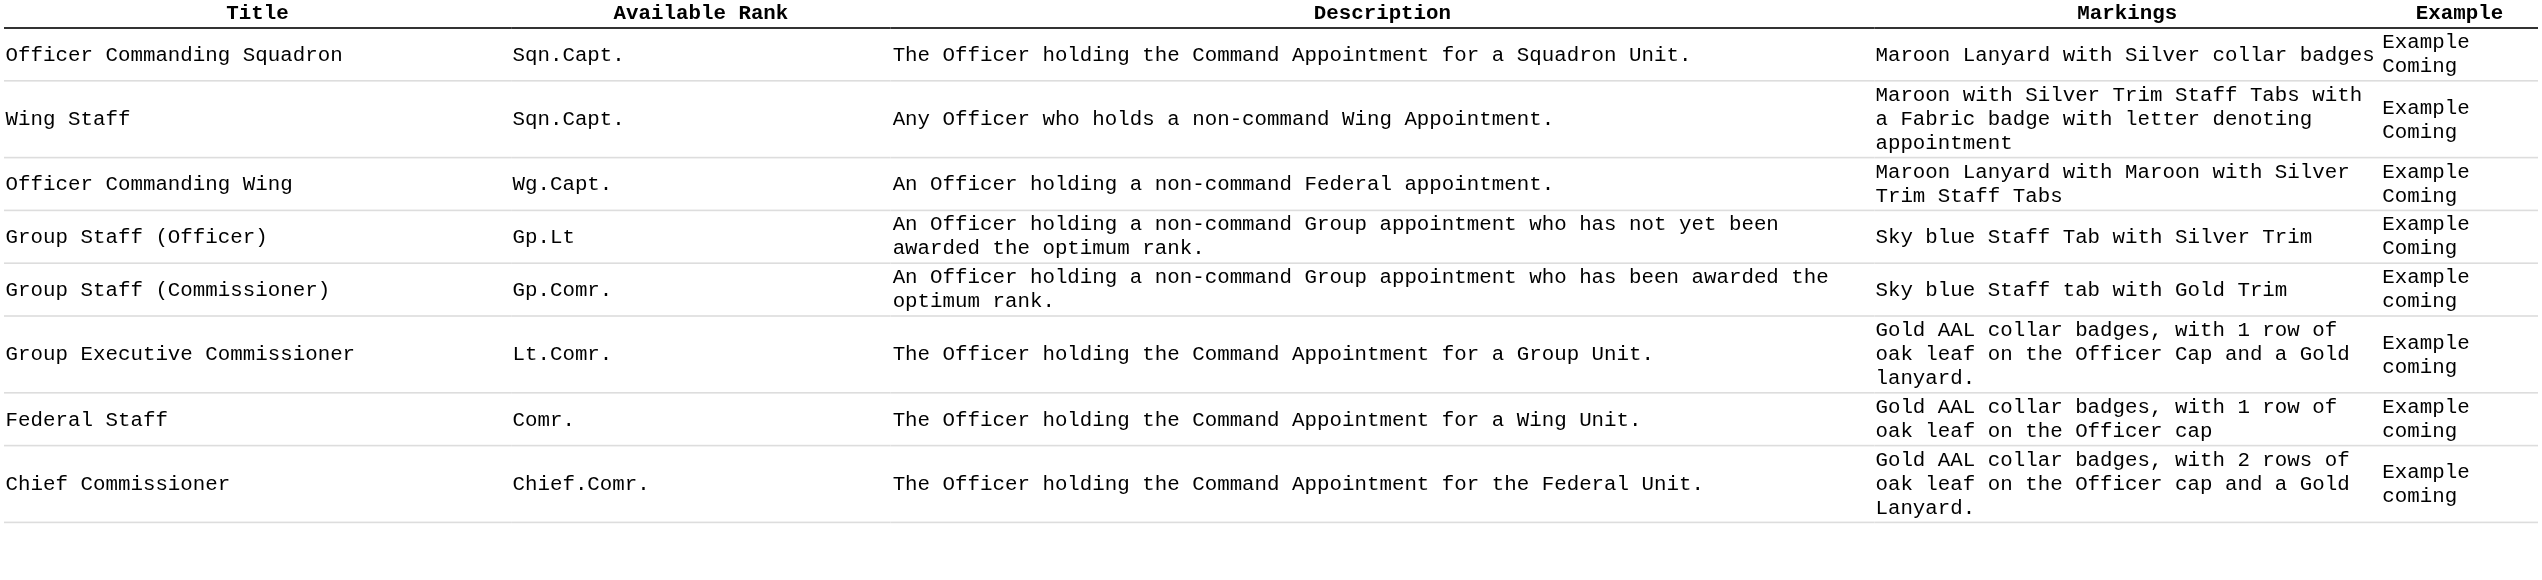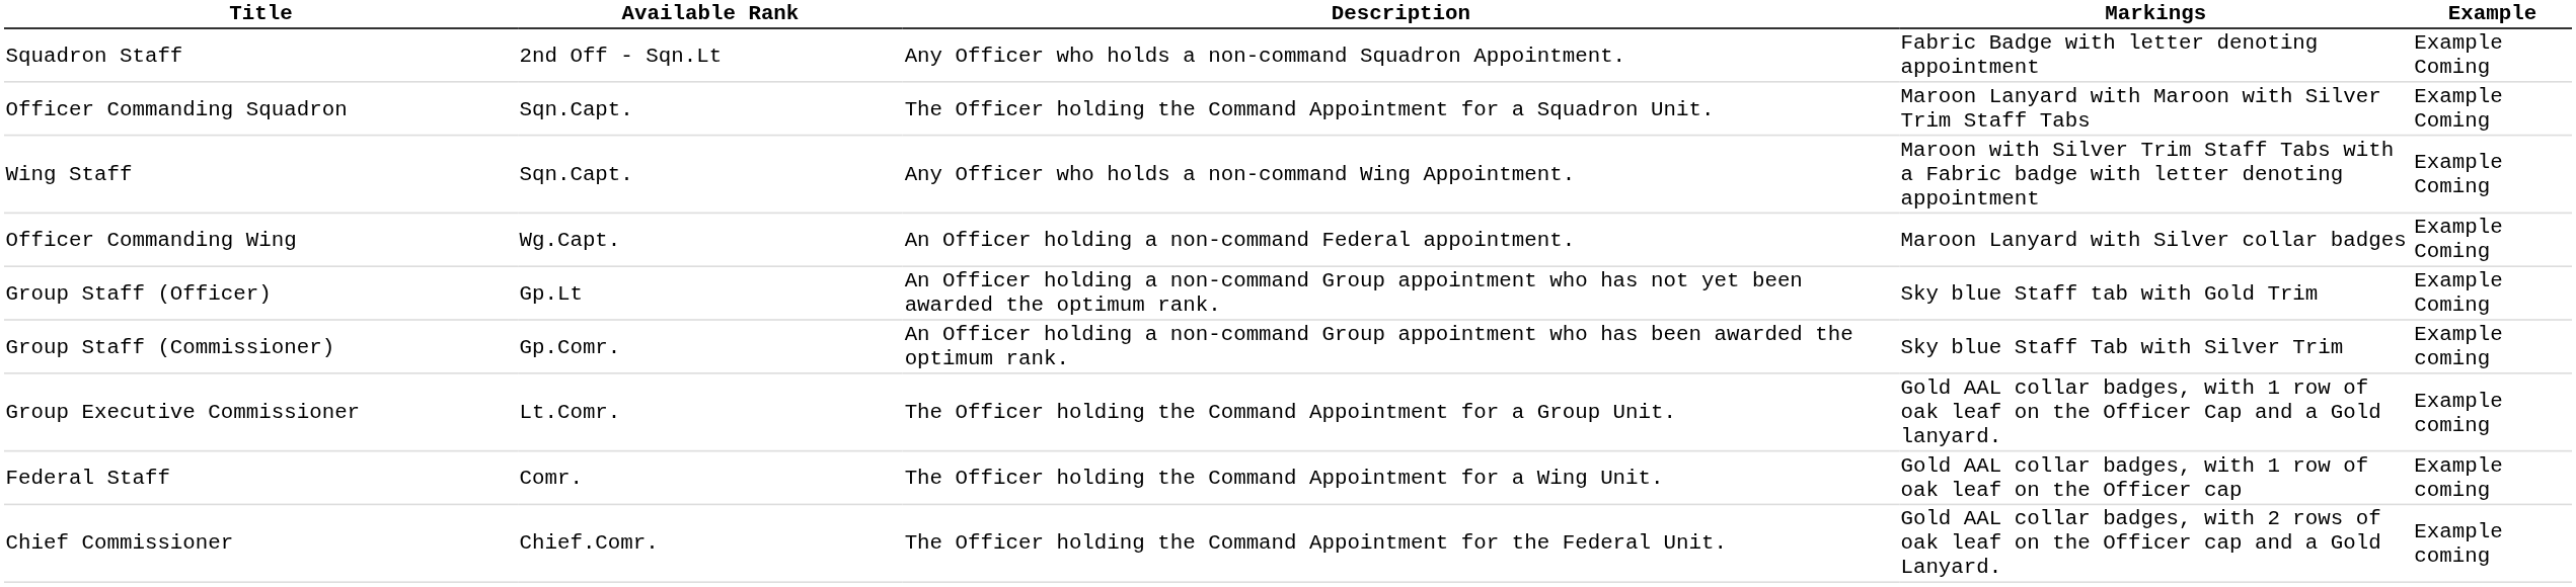+ row: Squadron Staff | 2nd Off - Sqn.Lt | Any Officer who holds a non-command Squadron Appointment. | Fabric Badge with letter denoting appointment | Example Coming
Officer Commanding Squadron | Markings: Maroon Lanyard with Silver collar badges -> Maroon Lanyard with Maroon with Silver Trim Staff Tabs
Officer Commanding Wing | Markings: Maroon Lanyard with Maroon with Silver Trim Staff Tabs -> Maroon Lanyard with Silver collar badges
Group Staff (Officer) | Markings: Sky blue Staff Tab with Silver Trim -> Sky blue Staff tab with Gold Trim
Group Staff (Commissioner) | Markings: Sky blue Staff tab with Gold Trim -> Sky blue Staff Tab with Silver Trim
